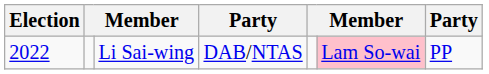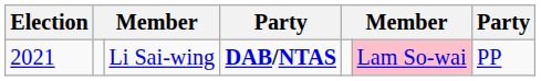Li Sai-wing | Election: 2022 -> 2021
Li Sai-wing | column 4: normal -> bold
